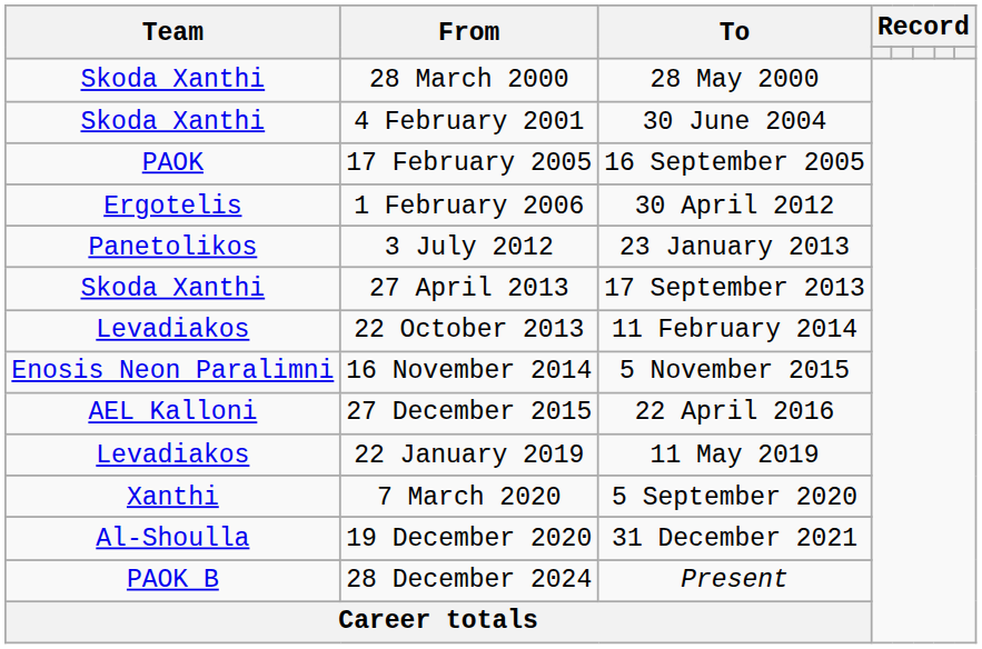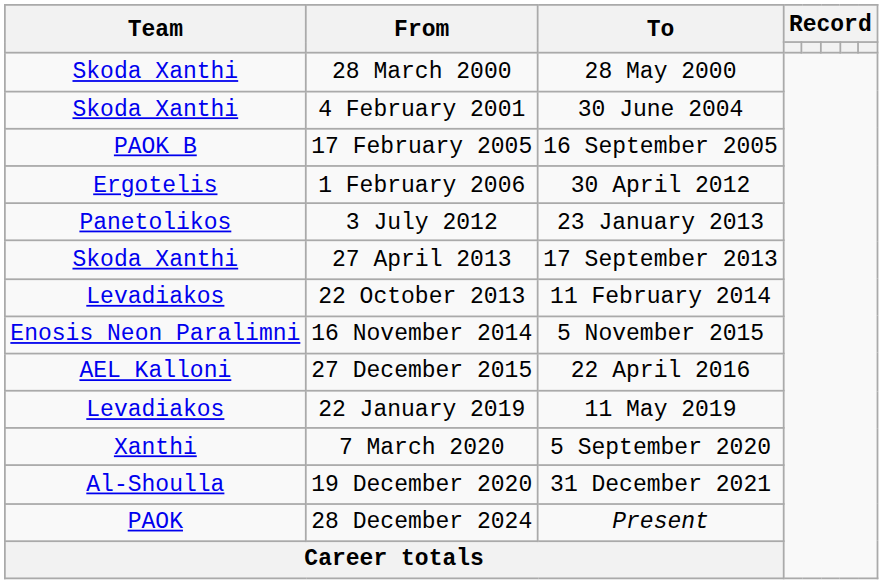17 February 2005 | Team: PAOK -> PAOK B
28 December 2024 | Team: PAOK B -> PAOK
